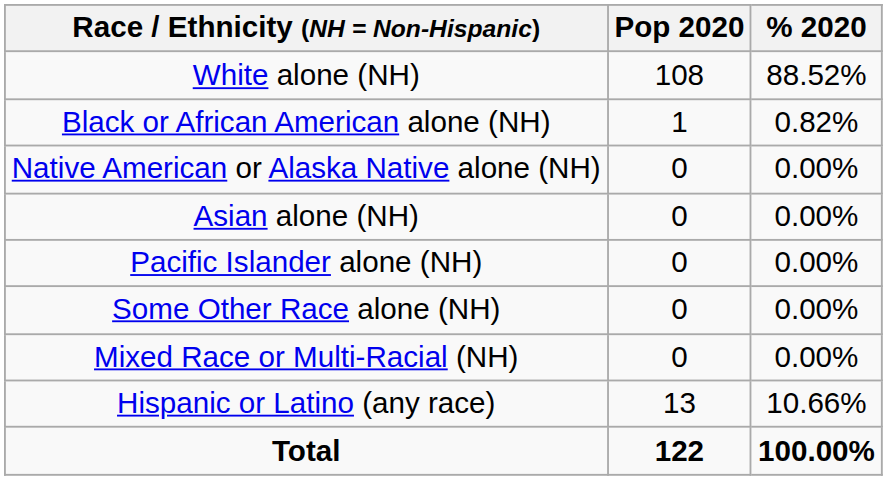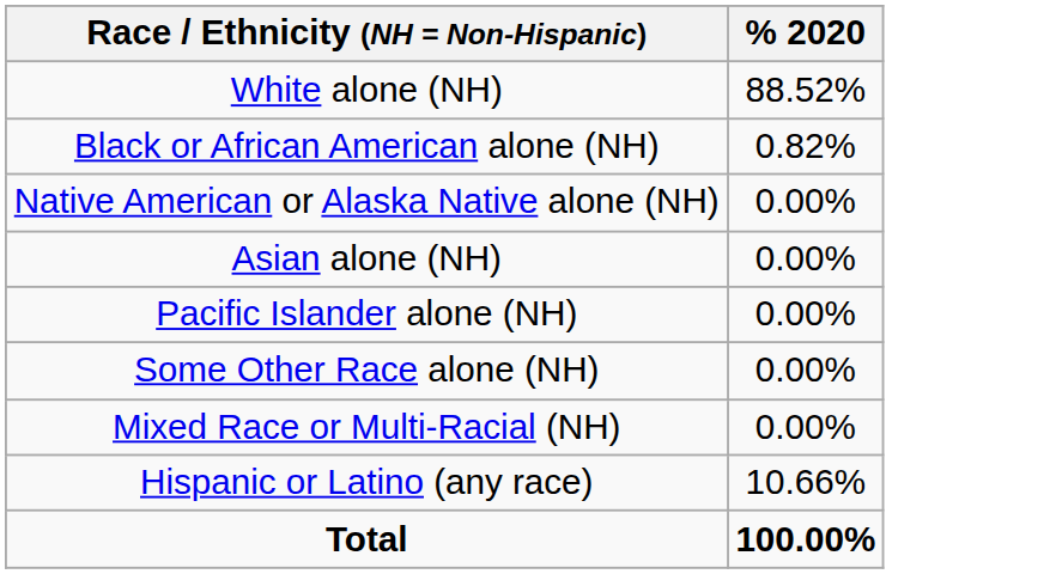- column: Pop 2020 | 108 | 1 | 0 | 0 | 0 | 0 | 0 | 13 | 122
